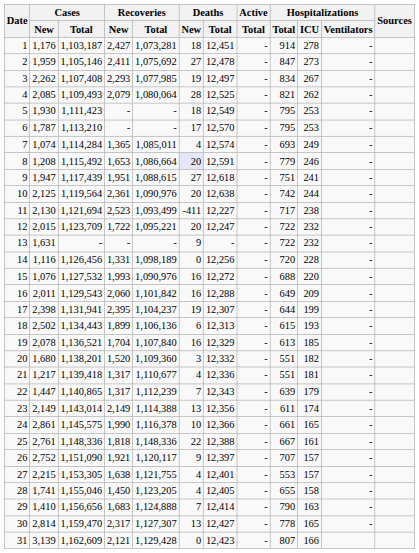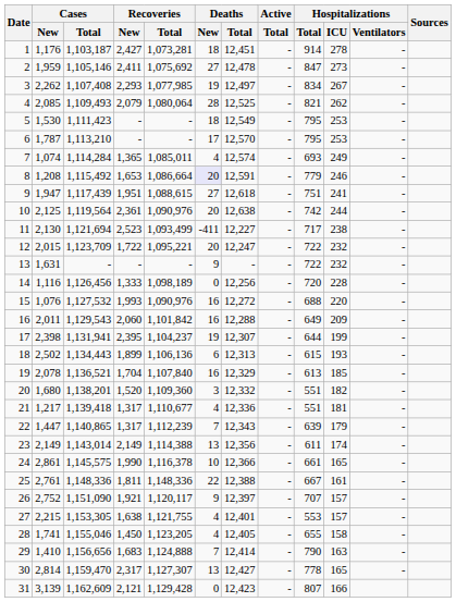5 | Cases / New: 1,930 -> 1,530
14 | Recoveries / New: 1,331 -> 1,333
25 | Recoveries / New: 1,818 -> 1,811
